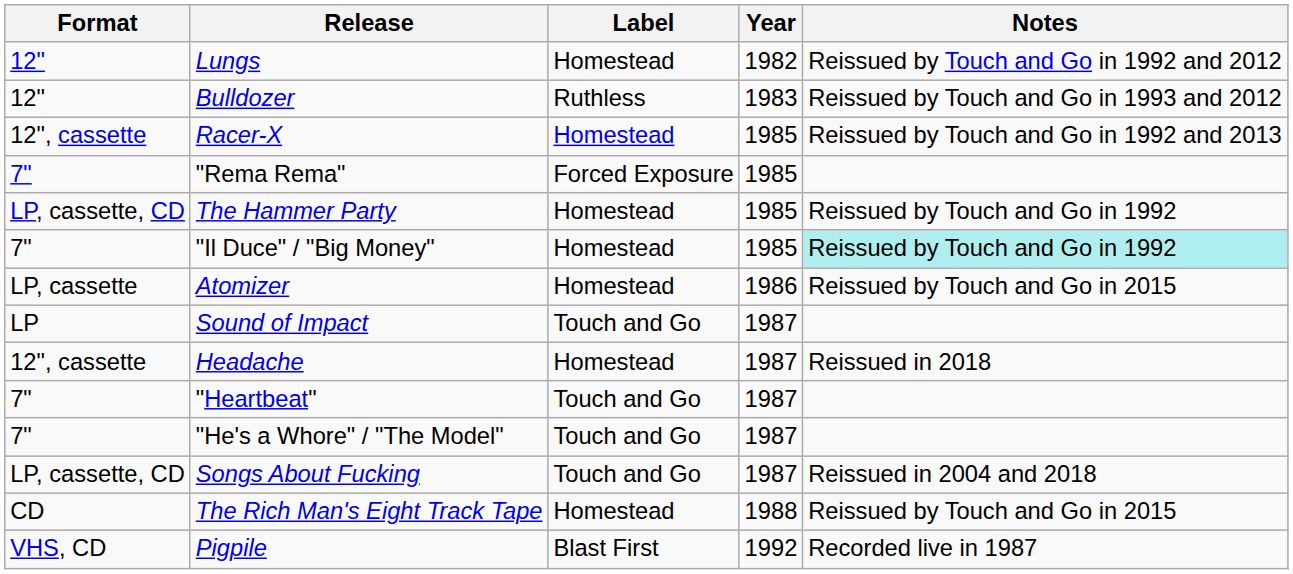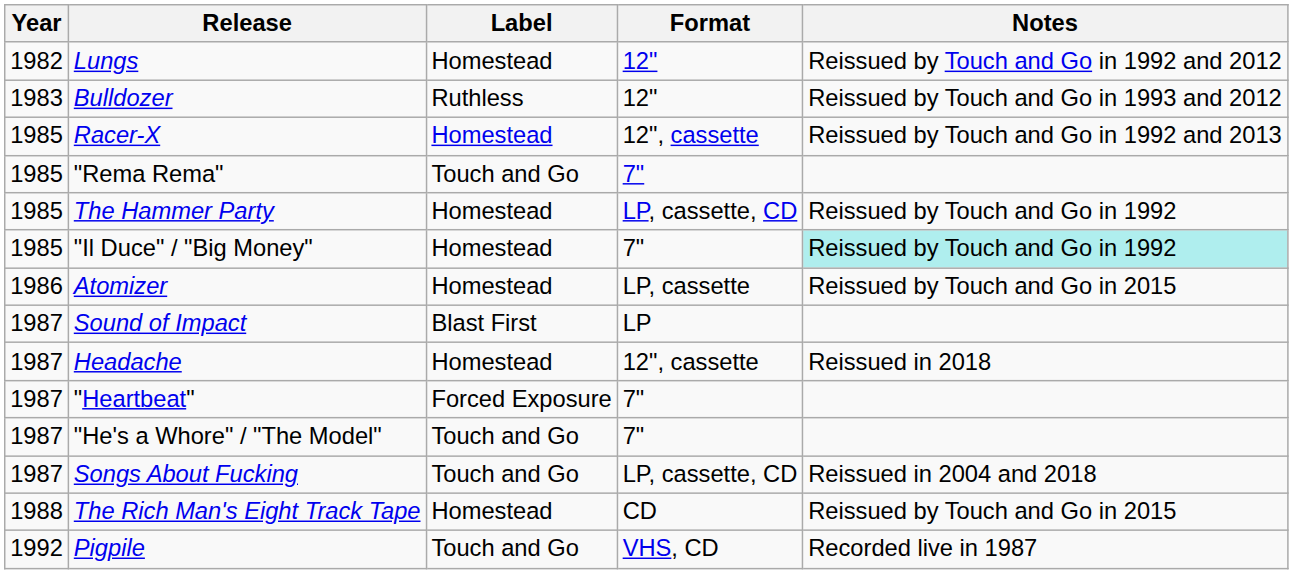columns swapped: Year <-> Format
"Rema Rema" | Label: Forced Exposure -> Touch and Go
Sound of Impact | Label: Touch and Go -> Blast First
"Heartbeat" | Label: Touch and Go -> Forced Exposure
Pigpile | Label: Blast First -> Touch and Go
